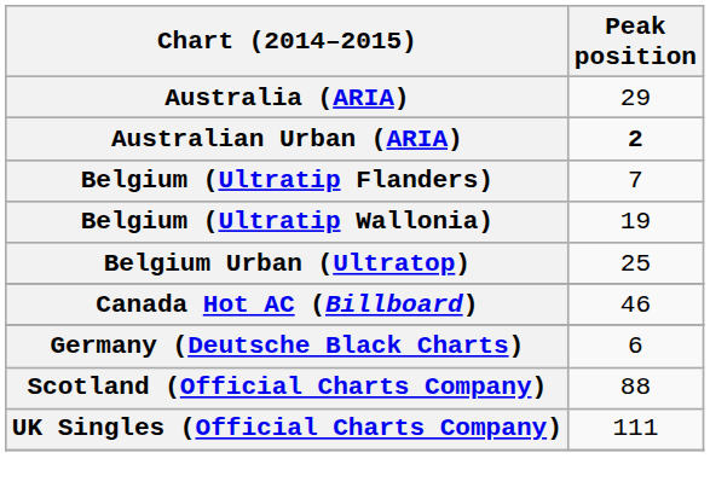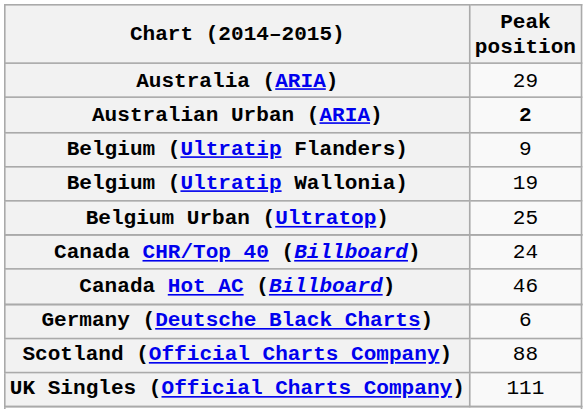Belgium (Ultratip Flanders) | Peak position: 7 -> 9
+ row: Canada CHR/Top 40 (Billboard) | 24
